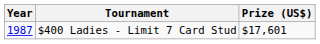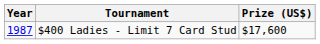$400 Ladies - Limit 7 Card Stud | Prize (US$): $17,601 -> $17,600
